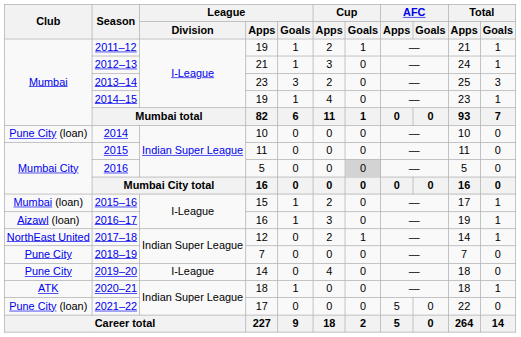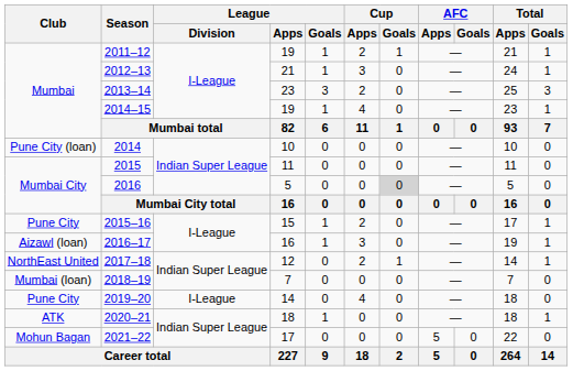2015–16 | Club: Mumbai (loan) -> Pune City
2018–19 | Club: Pune City -> Mumbai (loan)
2021–22 | Club: Pune City (loan) -> Mohun Bagan
